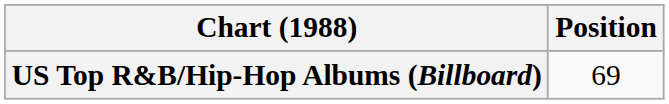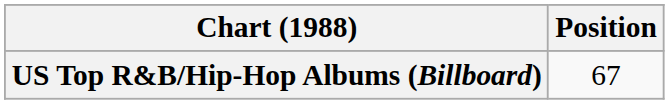US Top R&B/Hip-Hop Albums (Billboard) | Position: 69 -> 67
